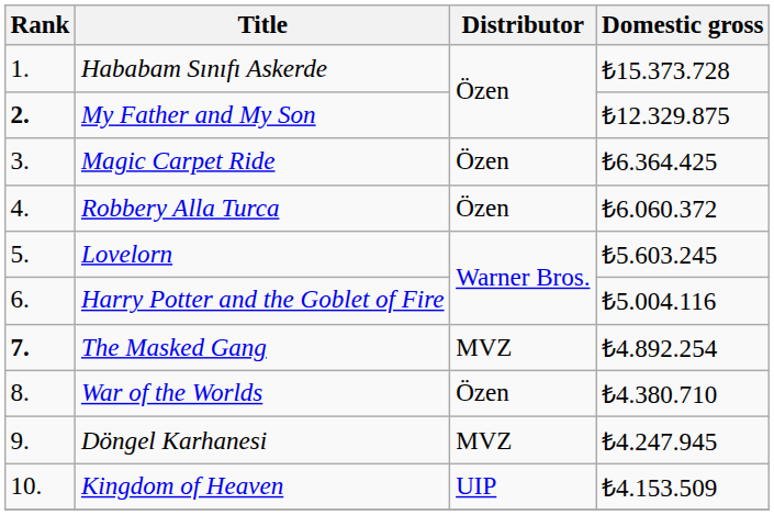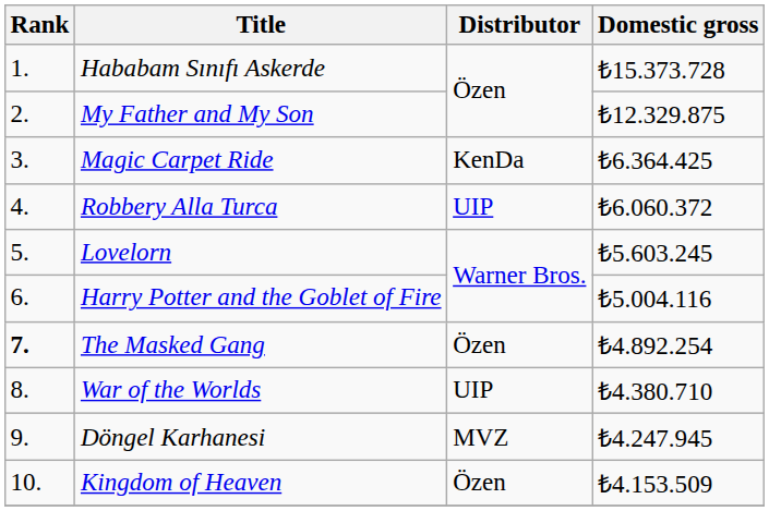My Father and My Son | Rank: bold -> normal
Magic Carpet Ride | Distributor: Özen -> KenDa
Robbery Alla Turca | Distributor: Özen -> UIP
The Masked Gang | Distributor: MVZ -> Özen
War of the Worlds | Distributor: Özen -> UIP
Kingdom of Heaven | Distributor: UIP -> Özen
